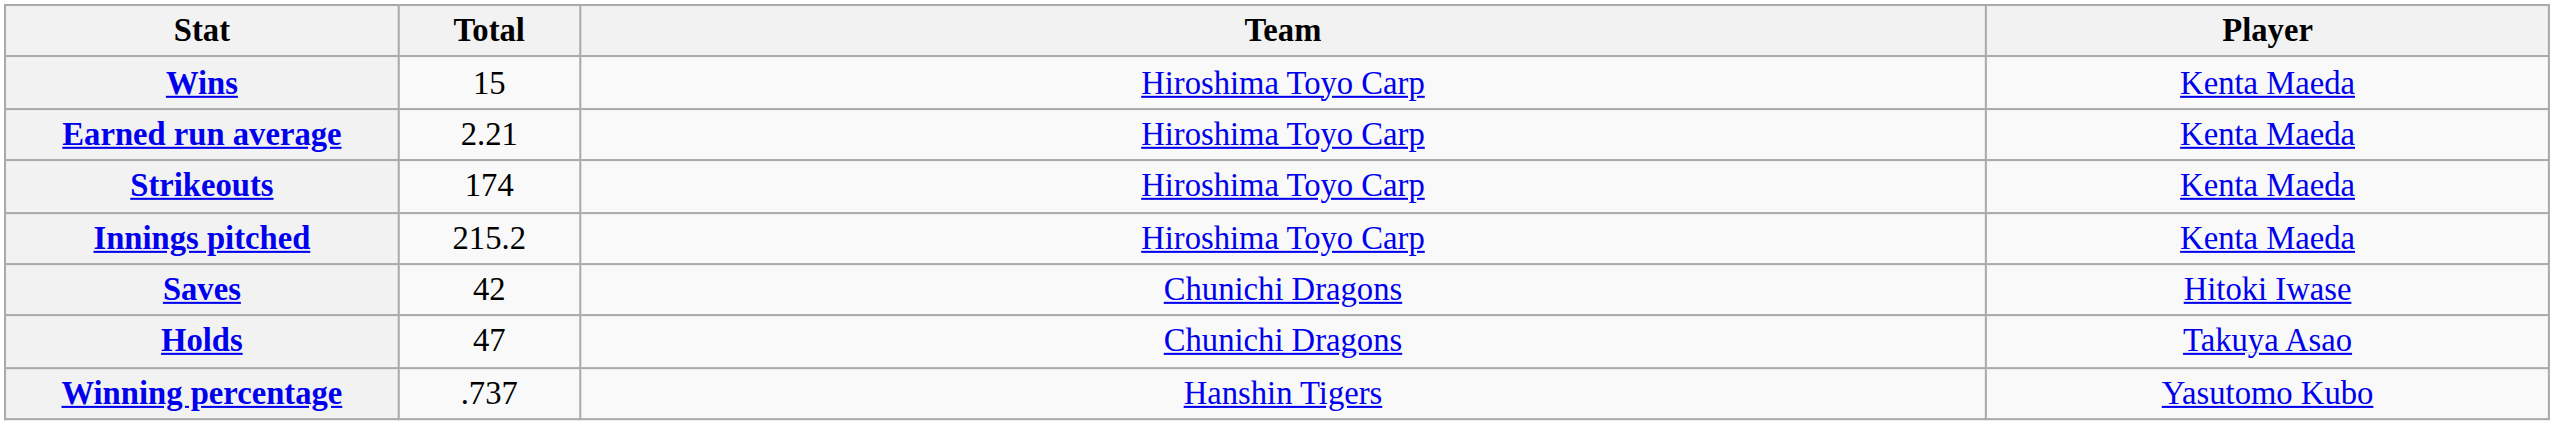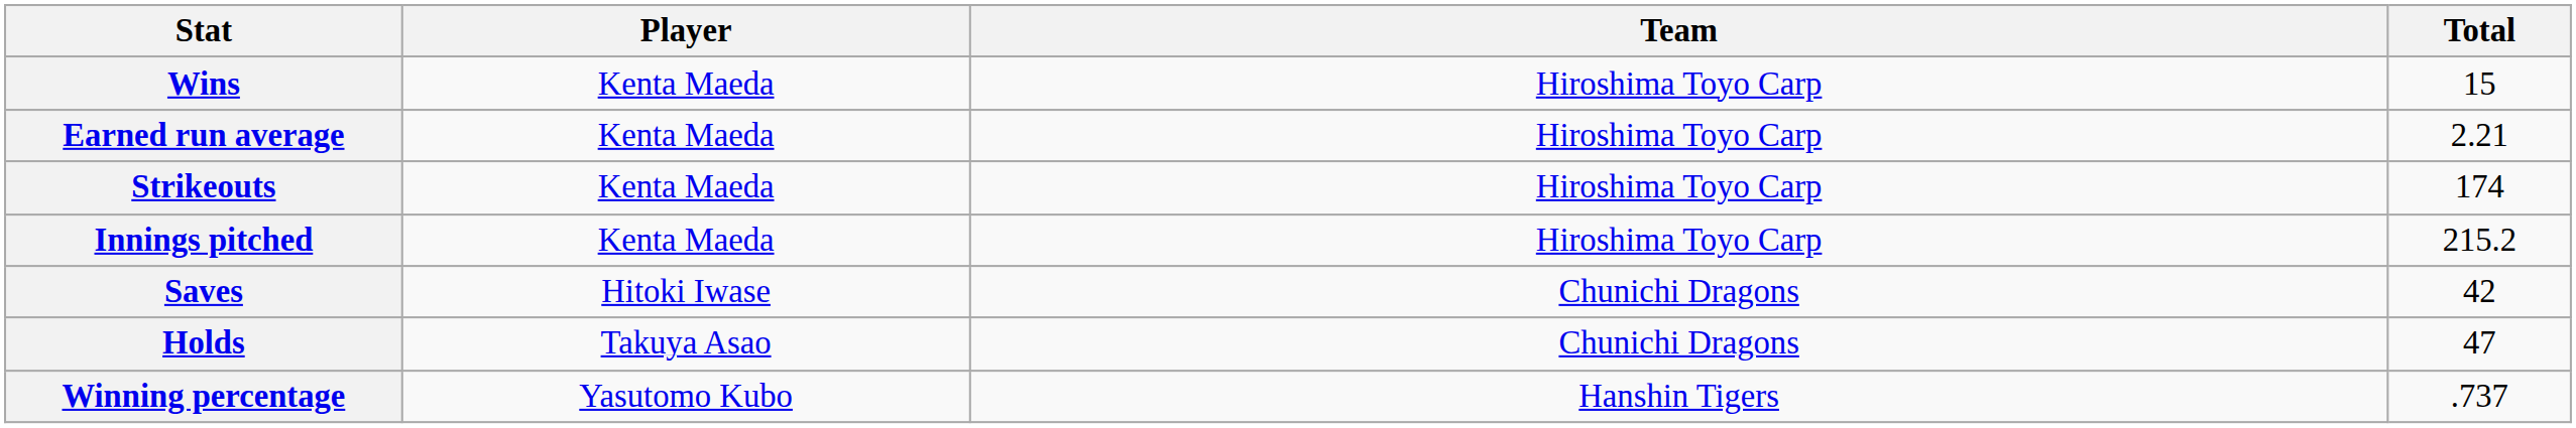columns swapped: Player <-> Total
